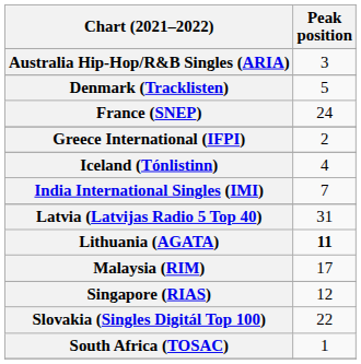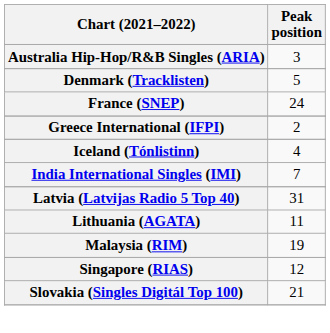Lithuania (AGATA) | Peak position: bold -> normal
Malaysia (RIM) | Peak position: 17 -> 19
Slovakia (Singles Digitál Top 100) | Peak position: 22 -> 21
- row: South Africa (TOSAC) | 1
